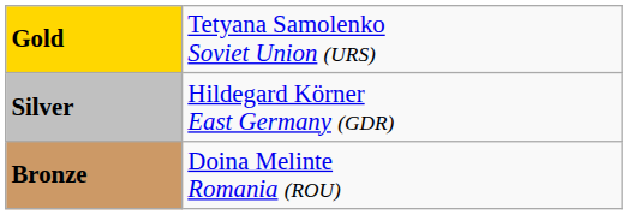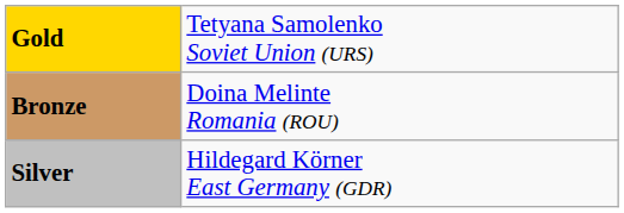rows swapped: Silver <-> Bronze
